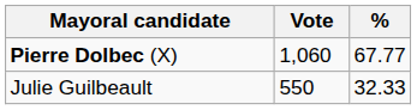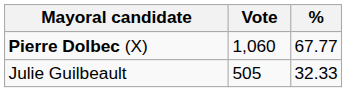Julie Guilbeault | Vote: 550 -> 505
